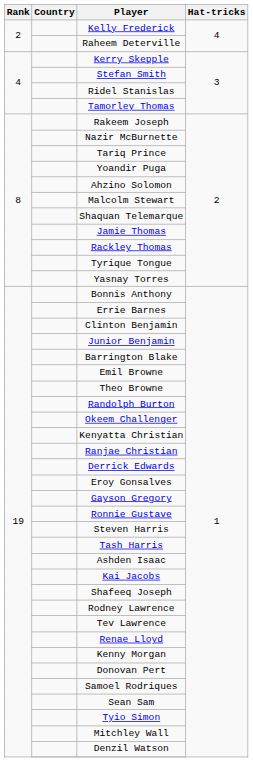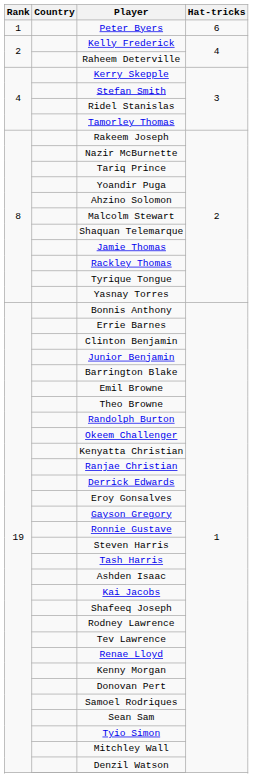+ row: 1 | Peter Byers | 6
